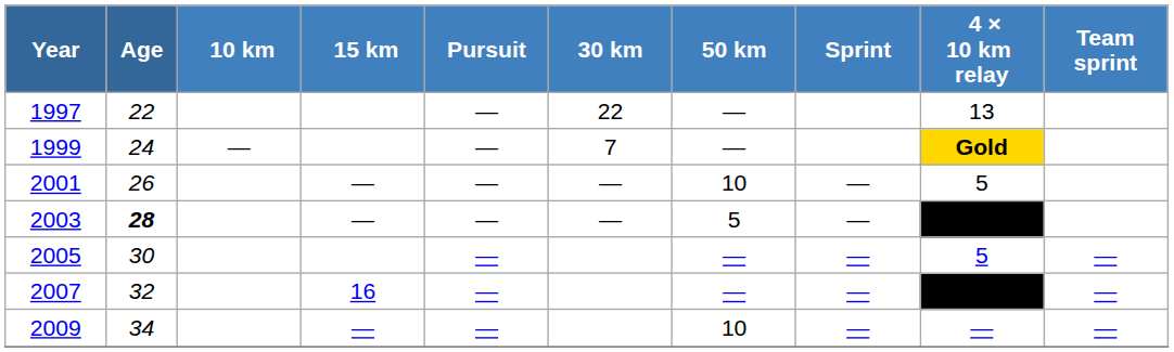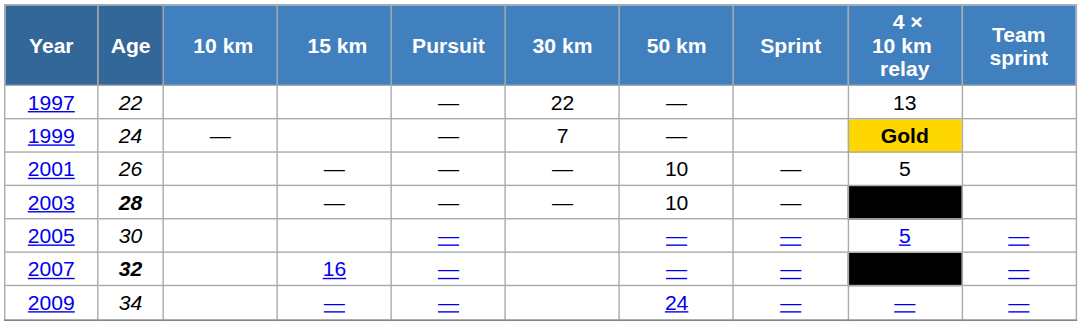2003 | 50 km: 5 -> 10
2007 | Age: normal -> bold
2009 | 50 km: 10 -> 24
